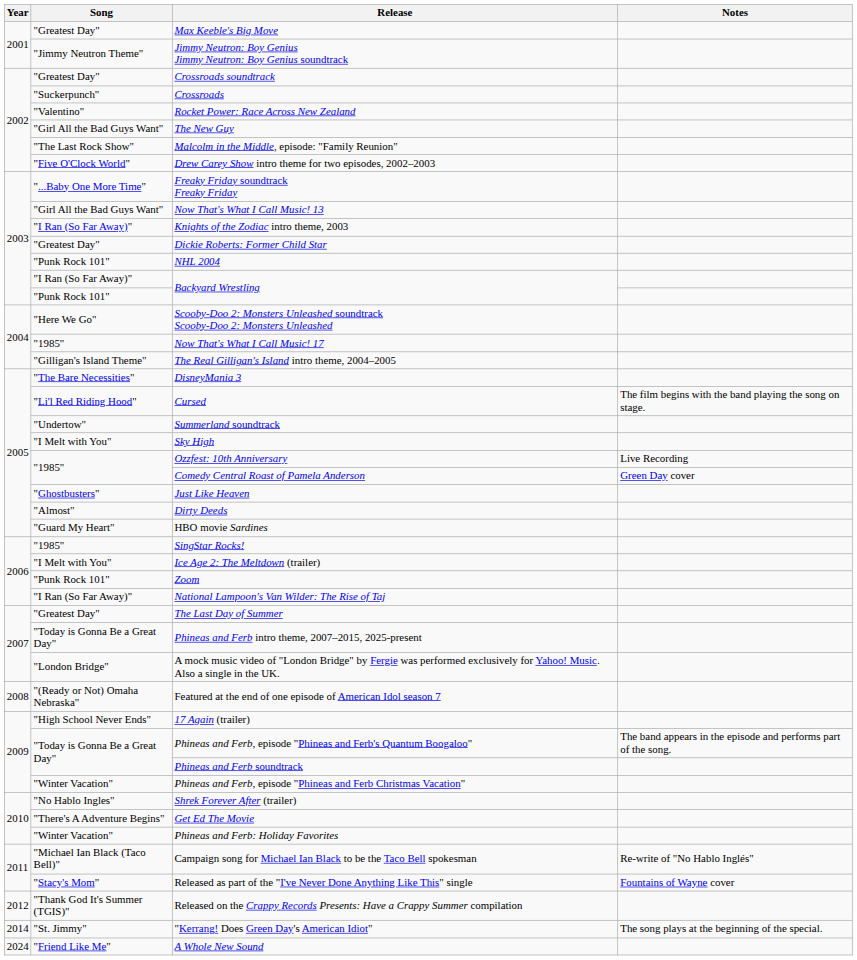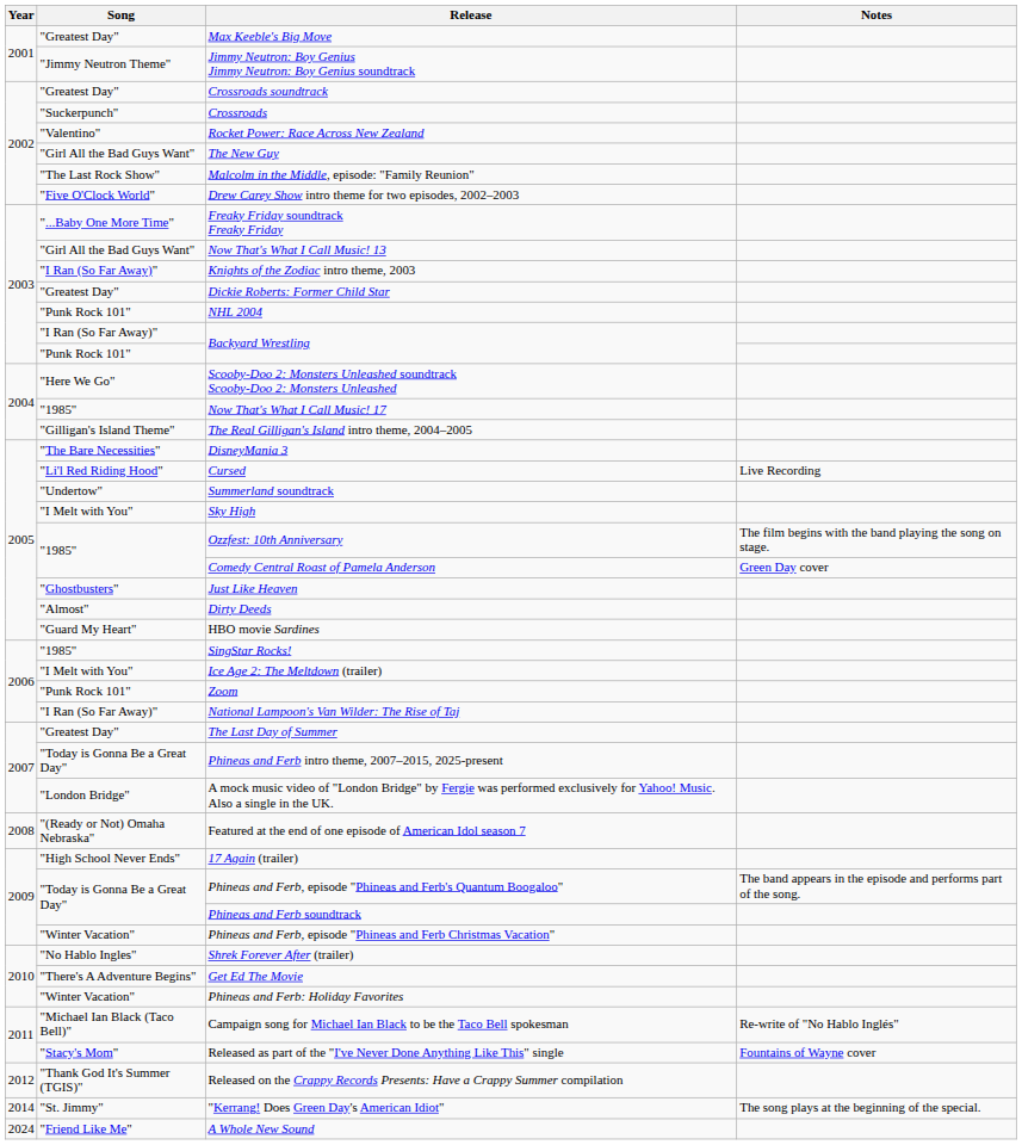Cursed | Notes: The film begins with the band playing the song on stage. -> Live Recording
Ozzfest: 10th Anniversary | Notes: Live Recording -> The film begins with the band playing the song on stage.
